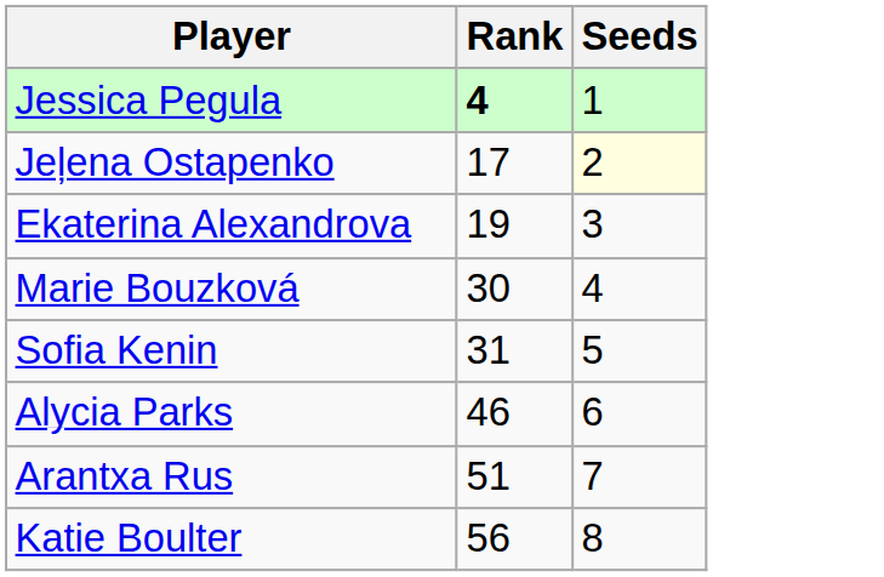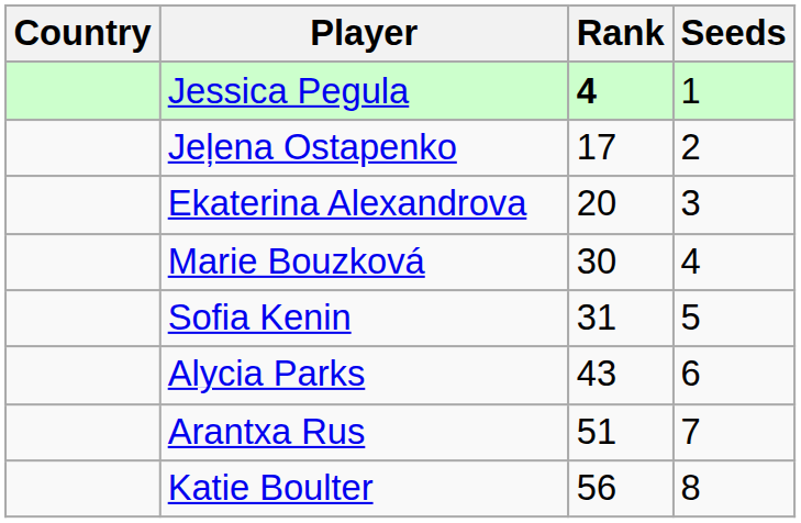+ column: Country
Jeļena Ostapenko | Seeds: lightyellow background -> no background
Ekaterina Alexandrova | Rank: 19 -> 20
Alycia Parks | Rank: 46 -> 43
